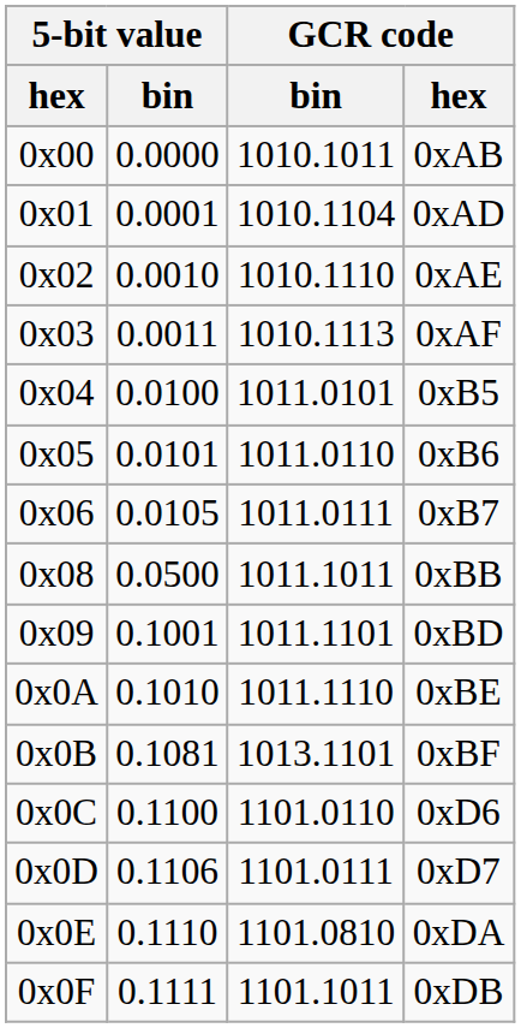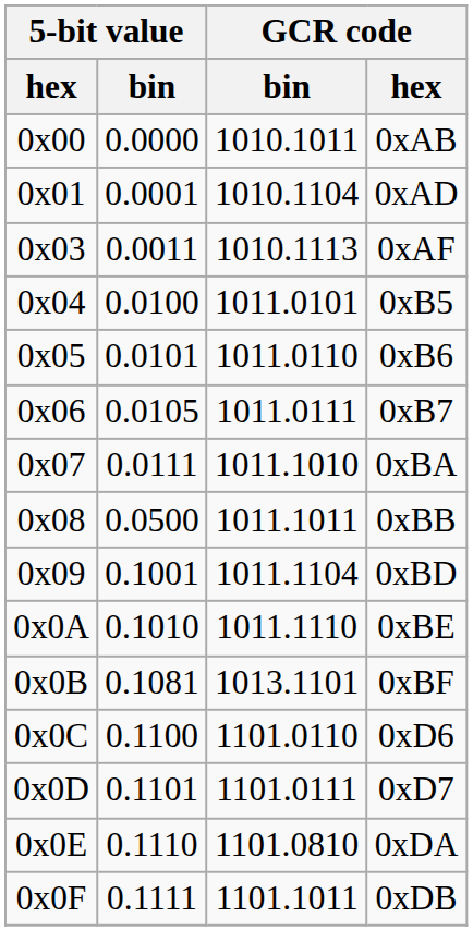- row: 0x02 | 0.0010 | 1010.1110 | 0xAE
+ row: 0x07 | 0.0111 | 1011.1010 | 0xBA
0xBD | GCR code / bin: 1011.1101 -> 1011.1104
0xD7 | 5-bit value / bin: 0.1106 -> 0.1101
